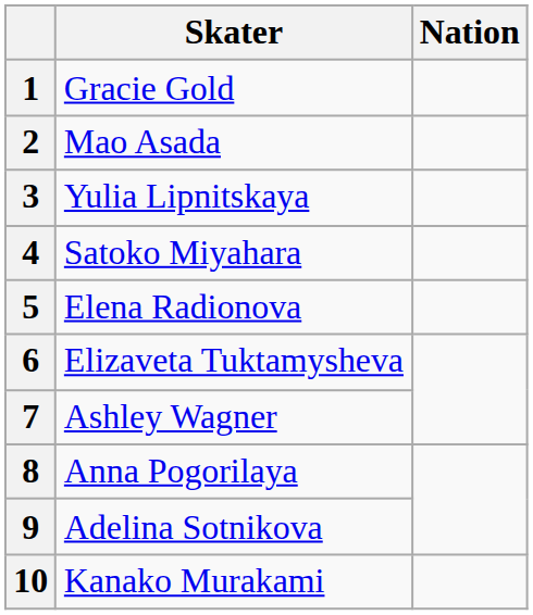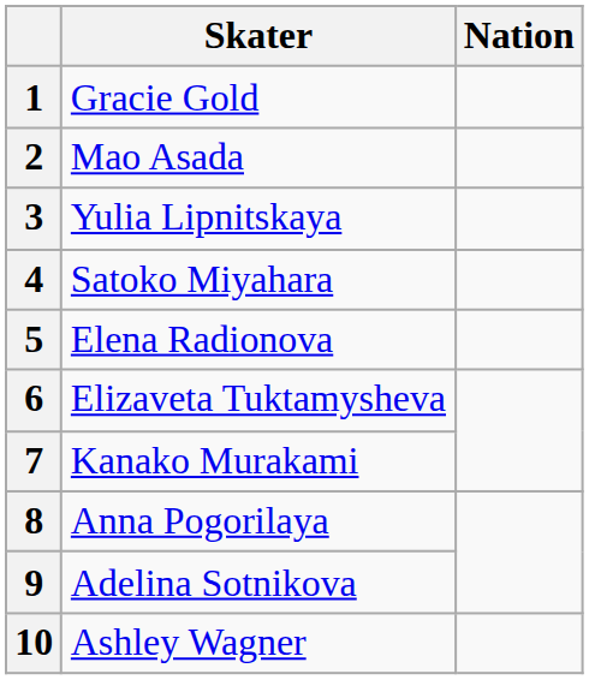7 | Skater: Ashley Wagner -> Kanako Murakami
10 | Skater: Kanako Murakami -> Ashley Wagner
